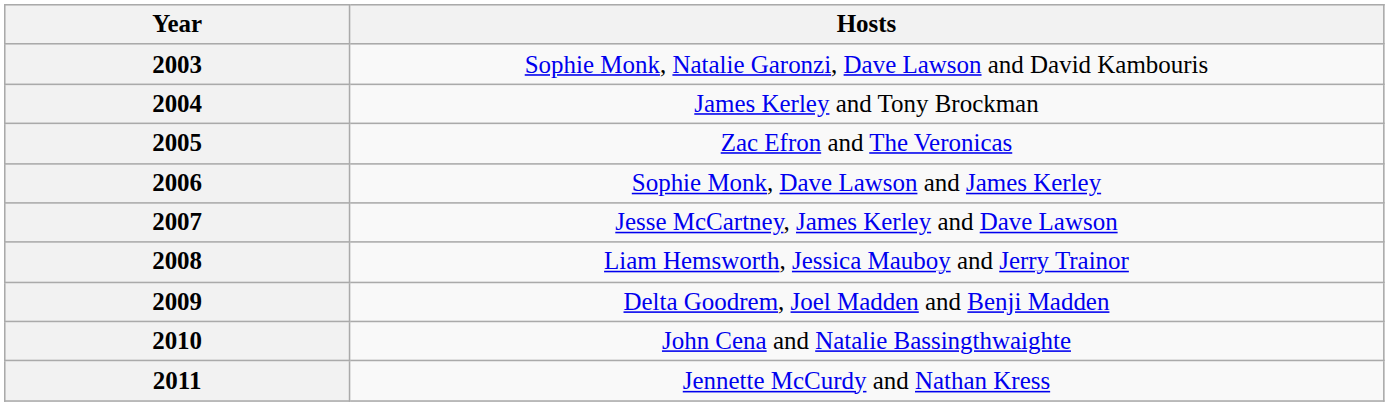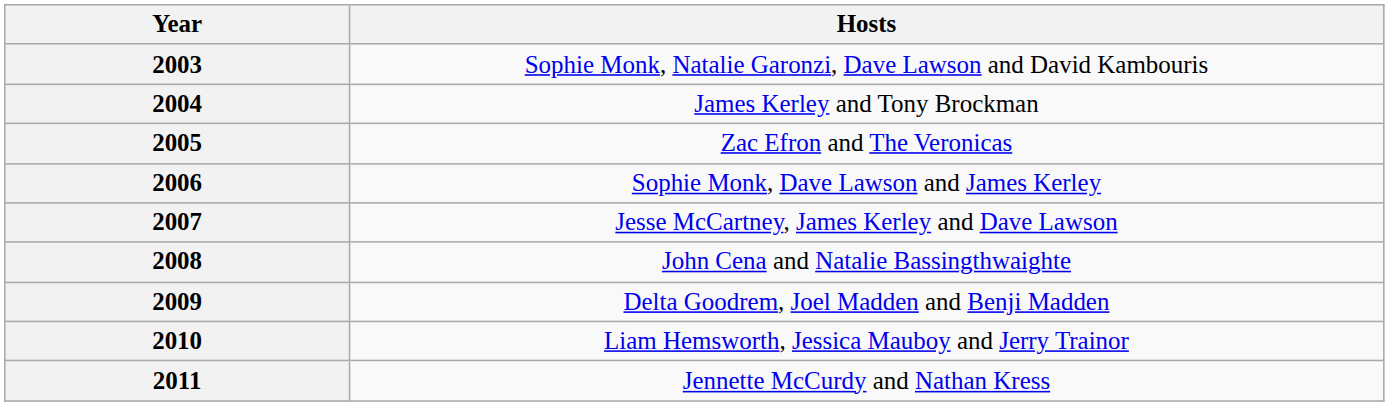2008 | Hosts: Liam Hemsworth, Jessica Mauboy and Jerry Trainor -> John Cena and Natalie Bassingthwaighte
2010 | Hosts: John Cena and Natalie Bassingthwaighte -> Liam Hemsworth, Jessica Mauboy and Jerry Trainor
